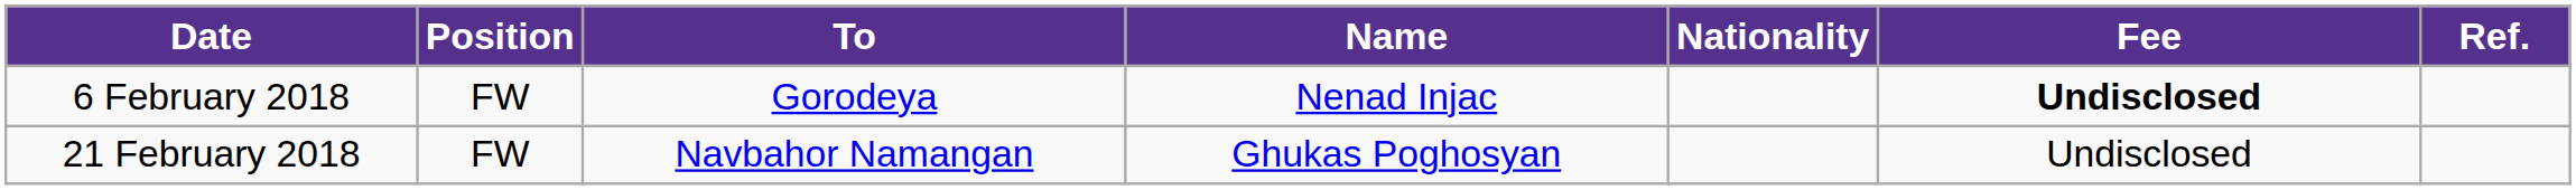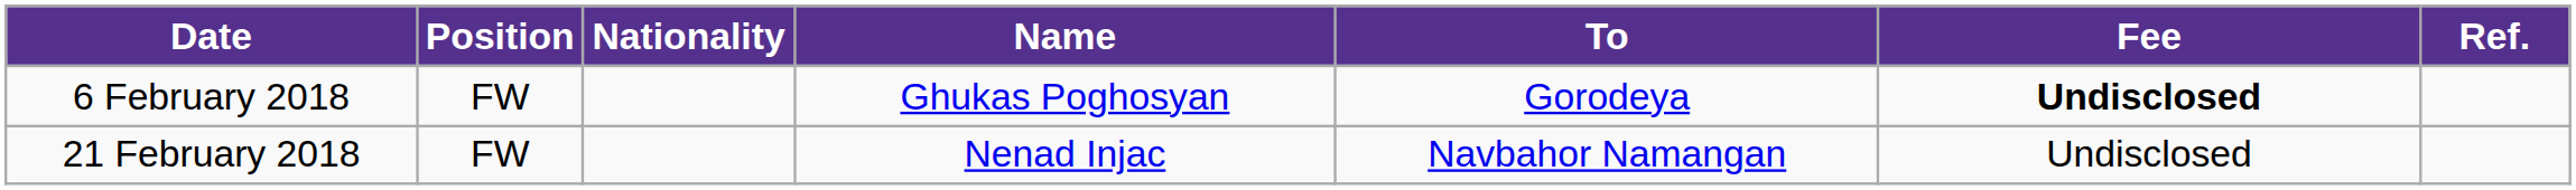columns swapped: Nationality <-> To
6 February 2018 | Name: Nenad Injac -> Ghukas Poghosyan
21 February 2018 | Name: Ghukas Poghosyan -> Nenad Injac
